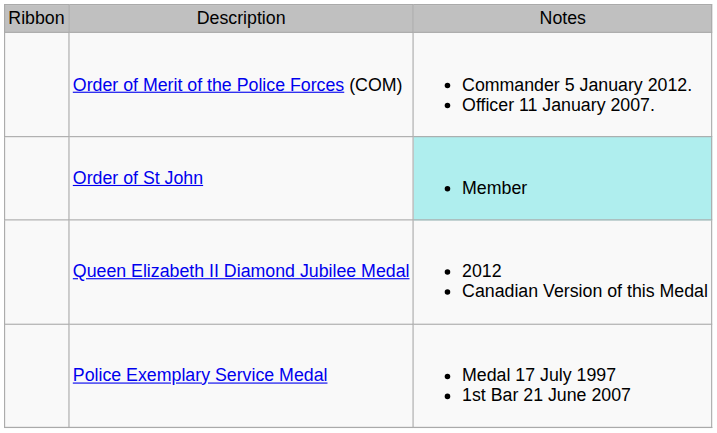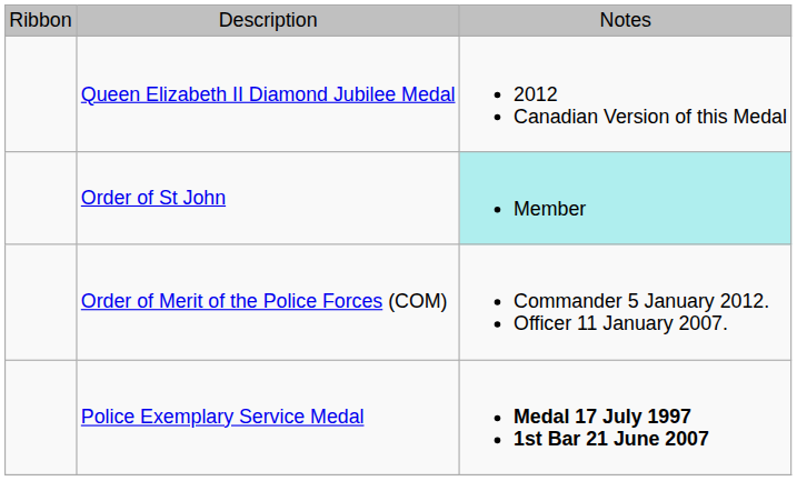rows swapped: Order of Merit of the Police Forces (COM) <-> Queen Elizabeth II Diamond Jubilee Medal
Police Exemplary Service Medal | column 3: normal -> bold
